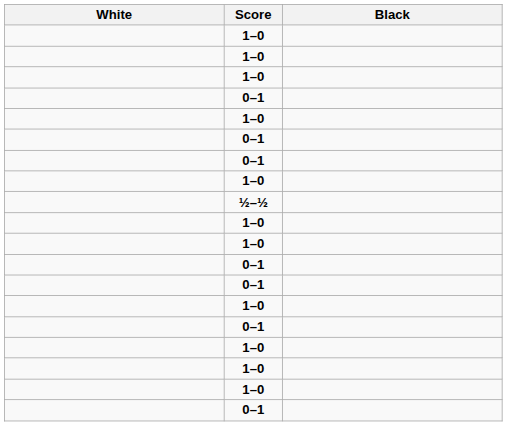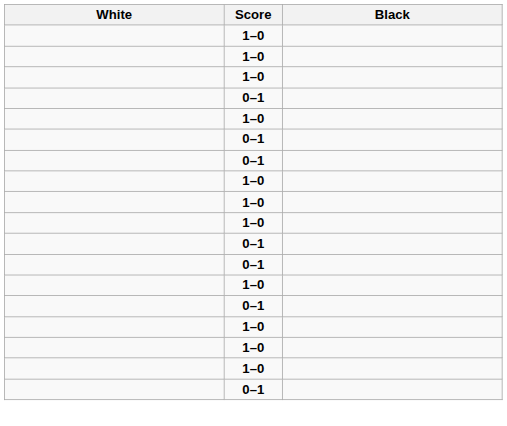- row: ½–½
